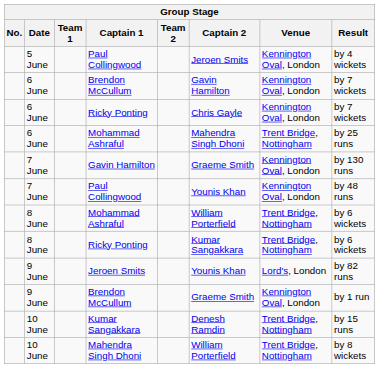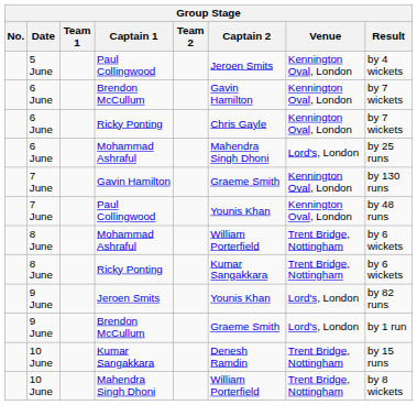6 June / Mohammad Ashraful | Venue: Trent Bridge, Nottingham -> Lord's, London
9 June / Brendon McCullum | Venue: Kennington Oval, London -> Lord's, London
